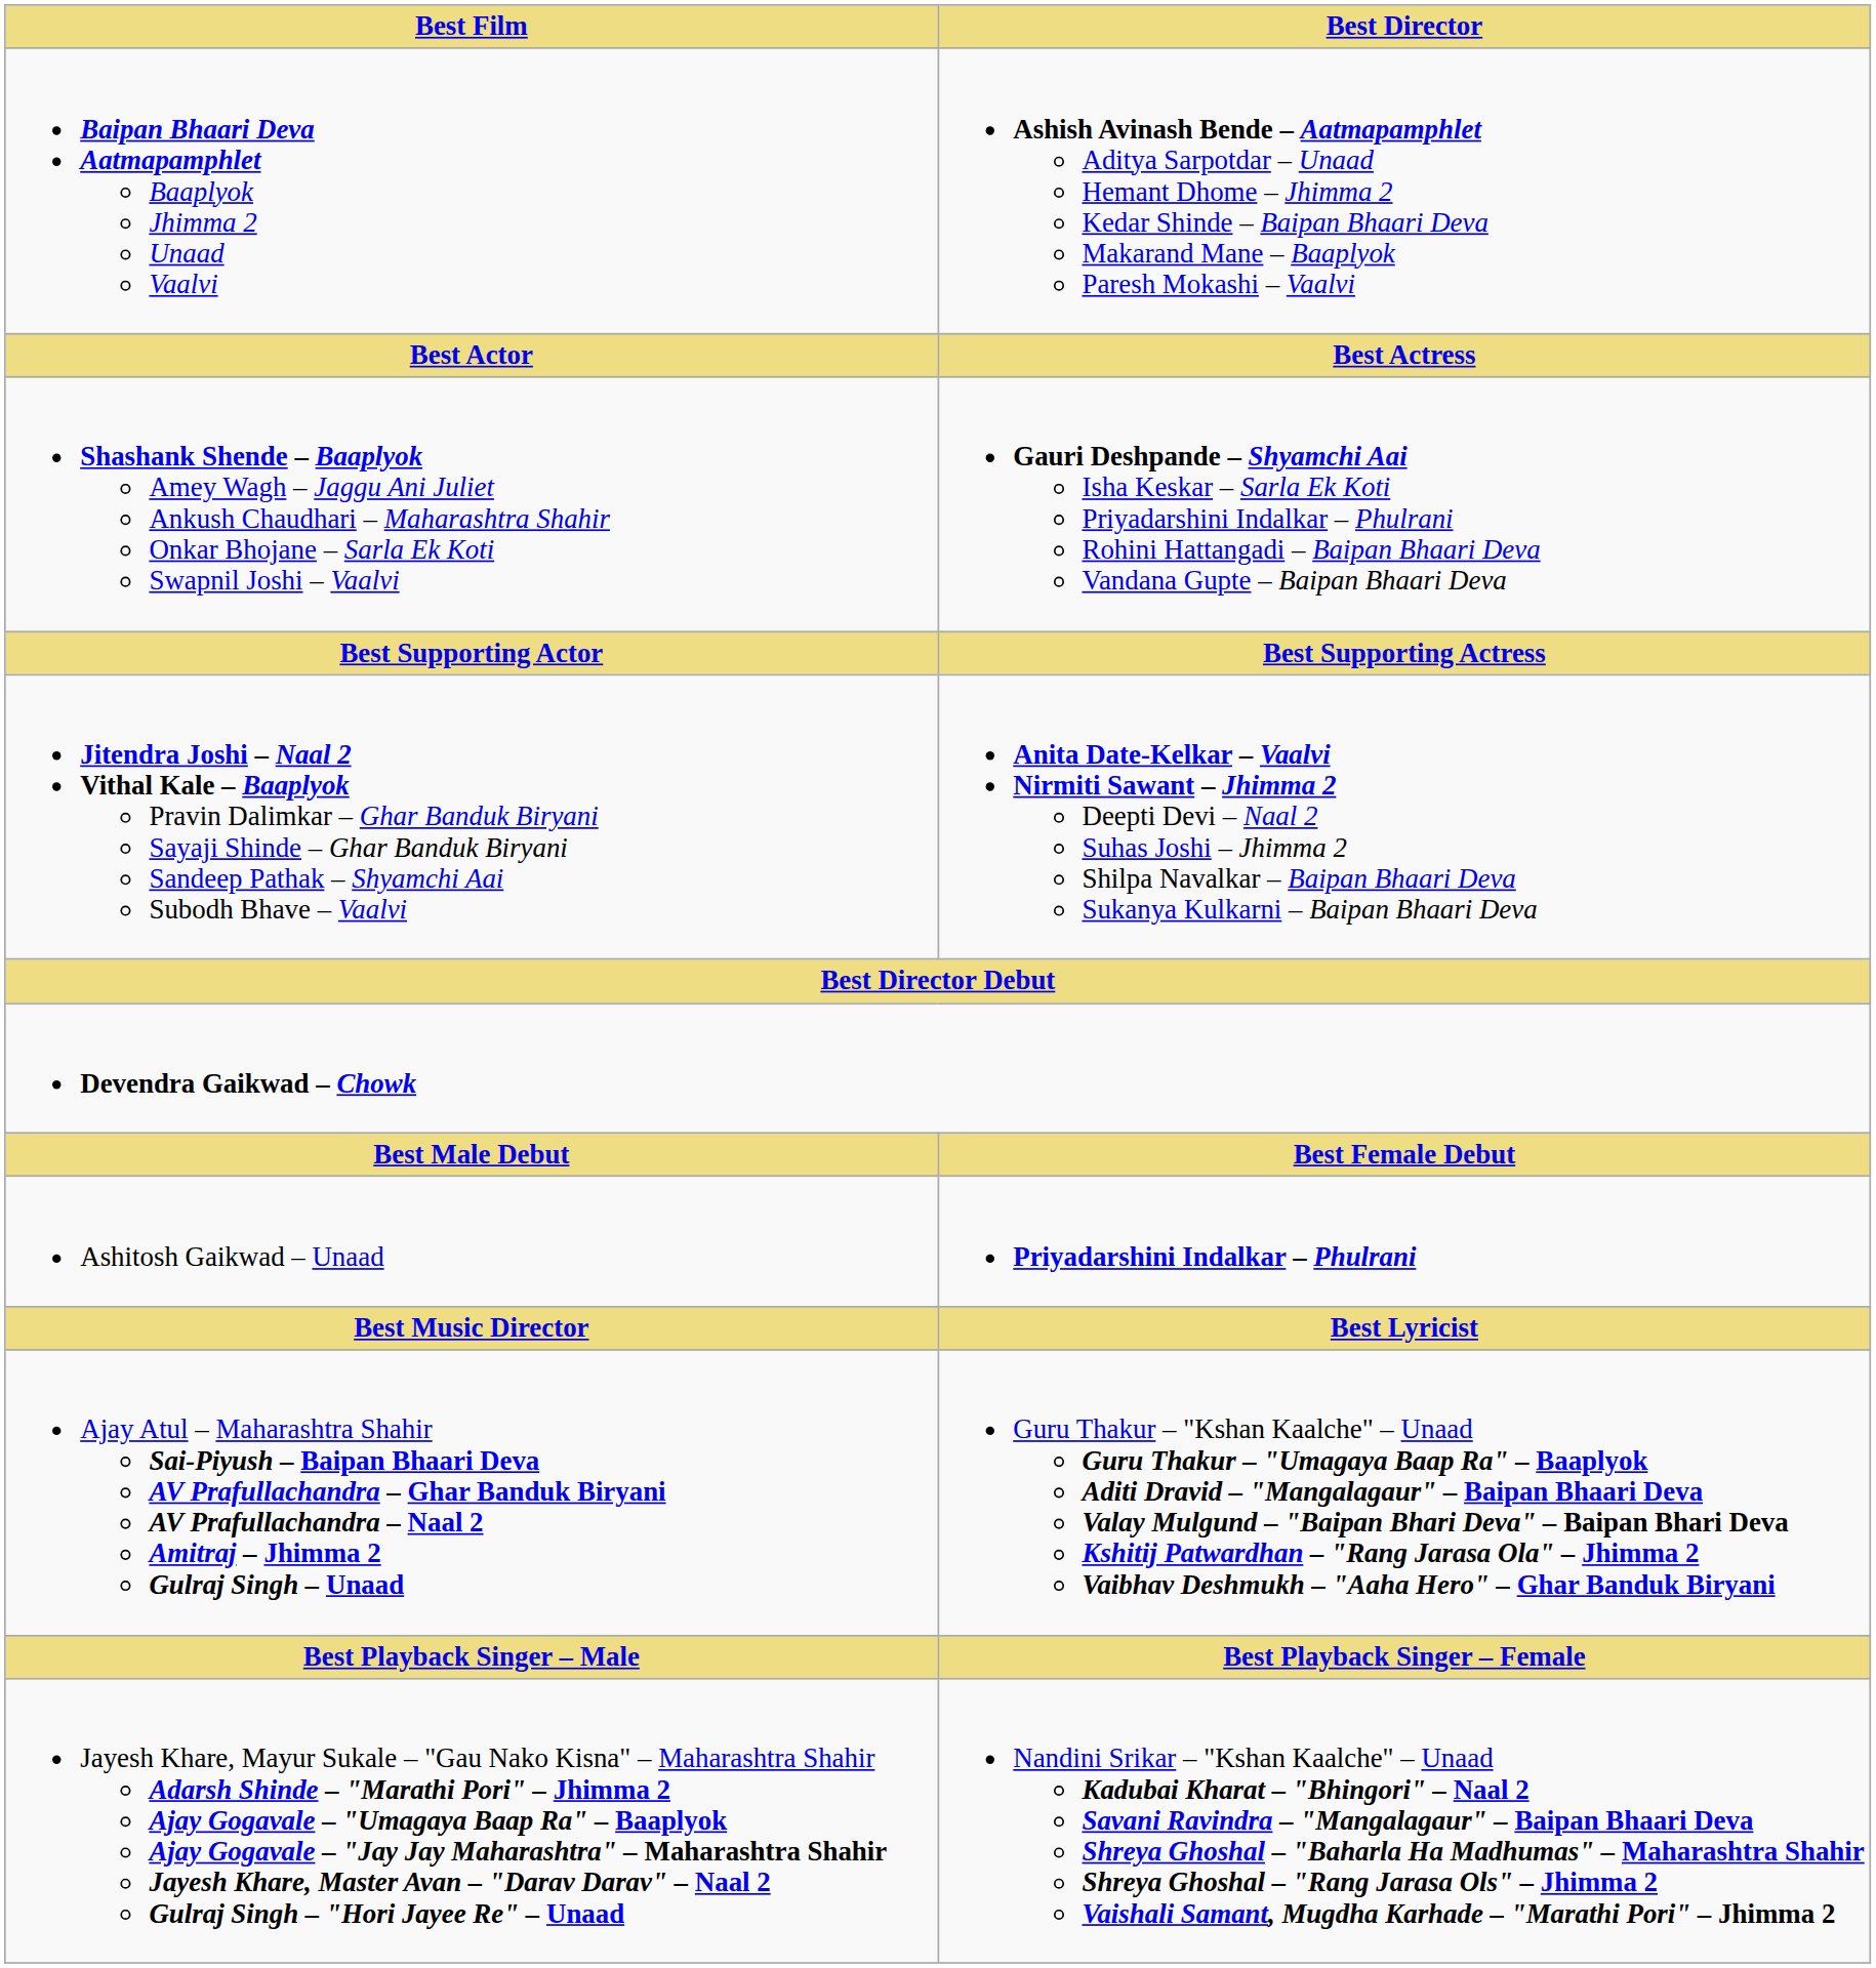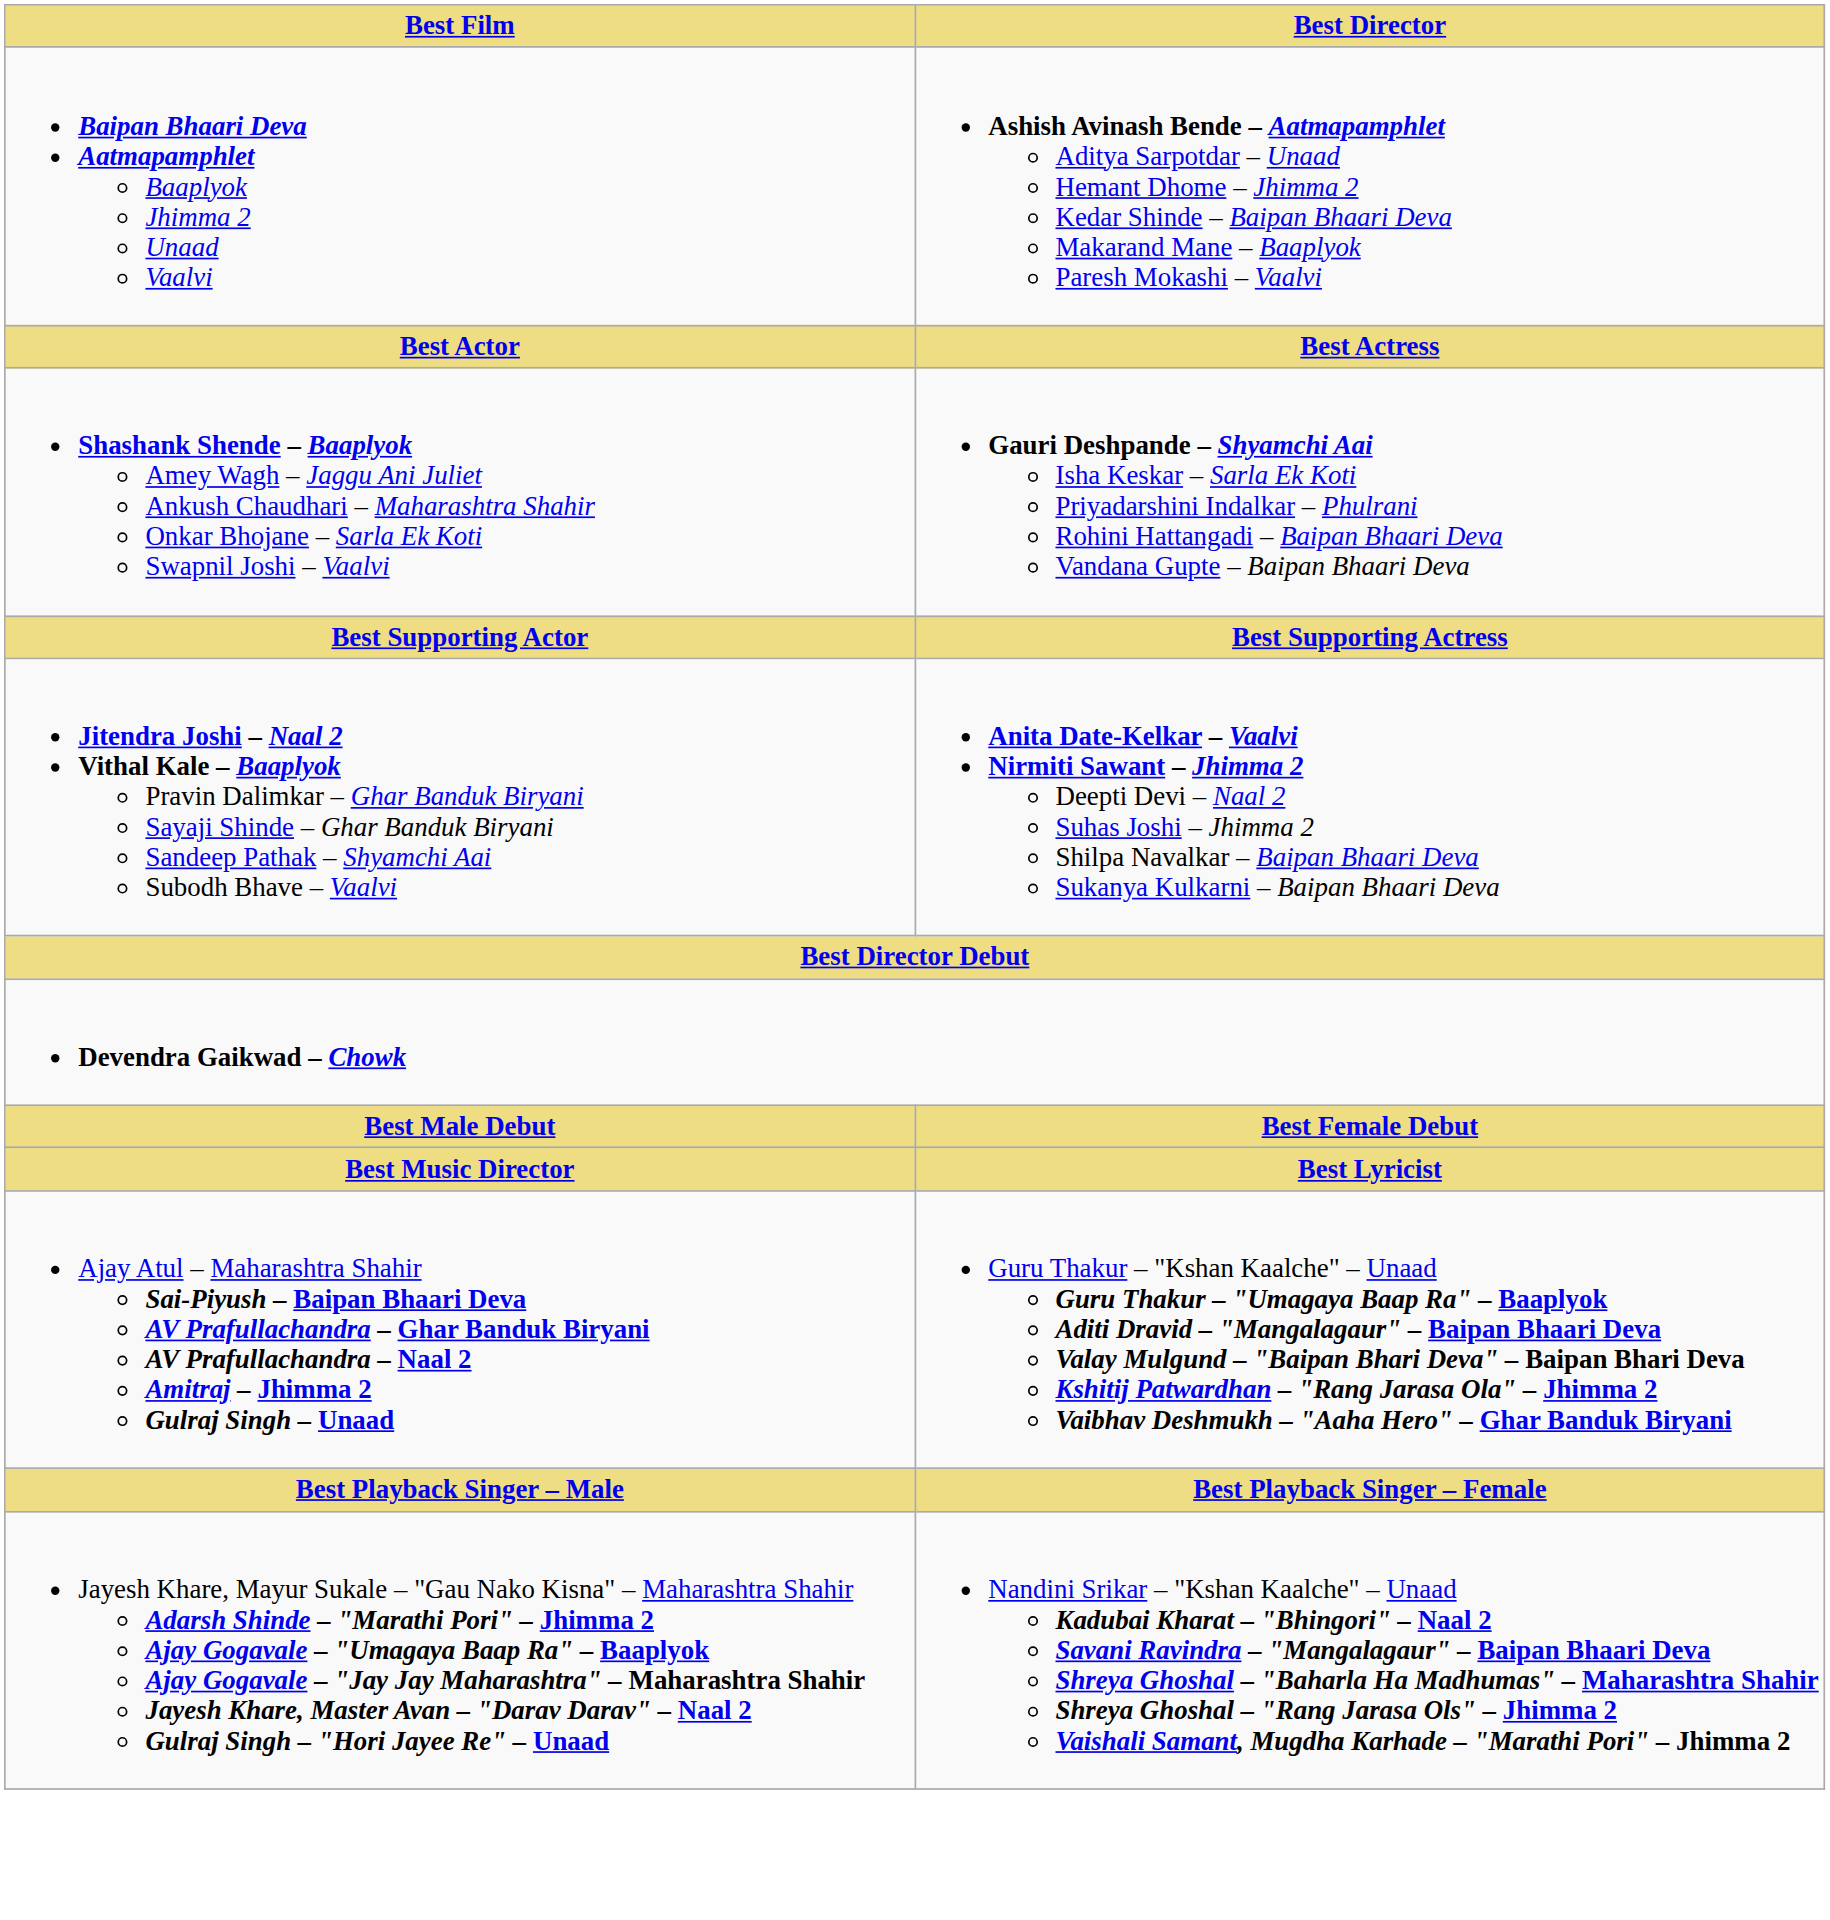- row: Ashitosh Gaikwad – Unaad | Priyadarshini Indalkar – Phulrani
